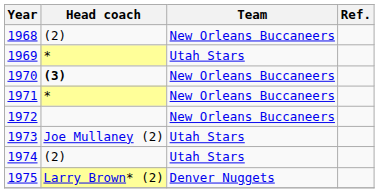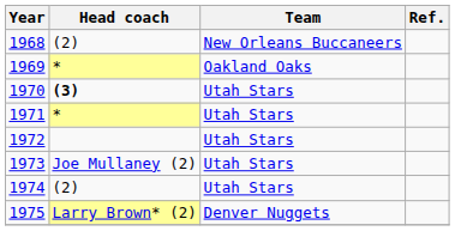1969 | Team: Utah Stars -> Oakland Oaks
1970 | Team: New Orleans Buccaneers -> Utah Stars
1971 | Team: New Orleans Buccaneers -> Utah Stars
1972 | Team: New Orleans Buccaneers -> Utah Stars
